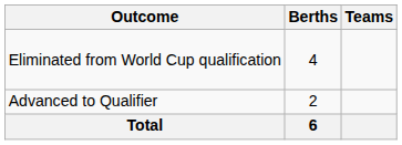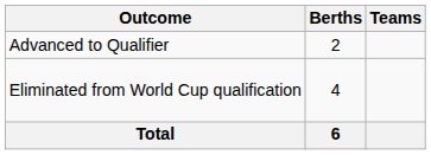rows swapped: Advanced to Qualifier <-> Eliminated from World Cup qualification
